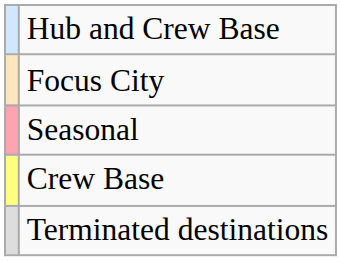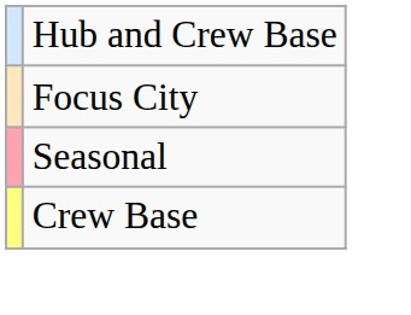- row: Terminated destinations
